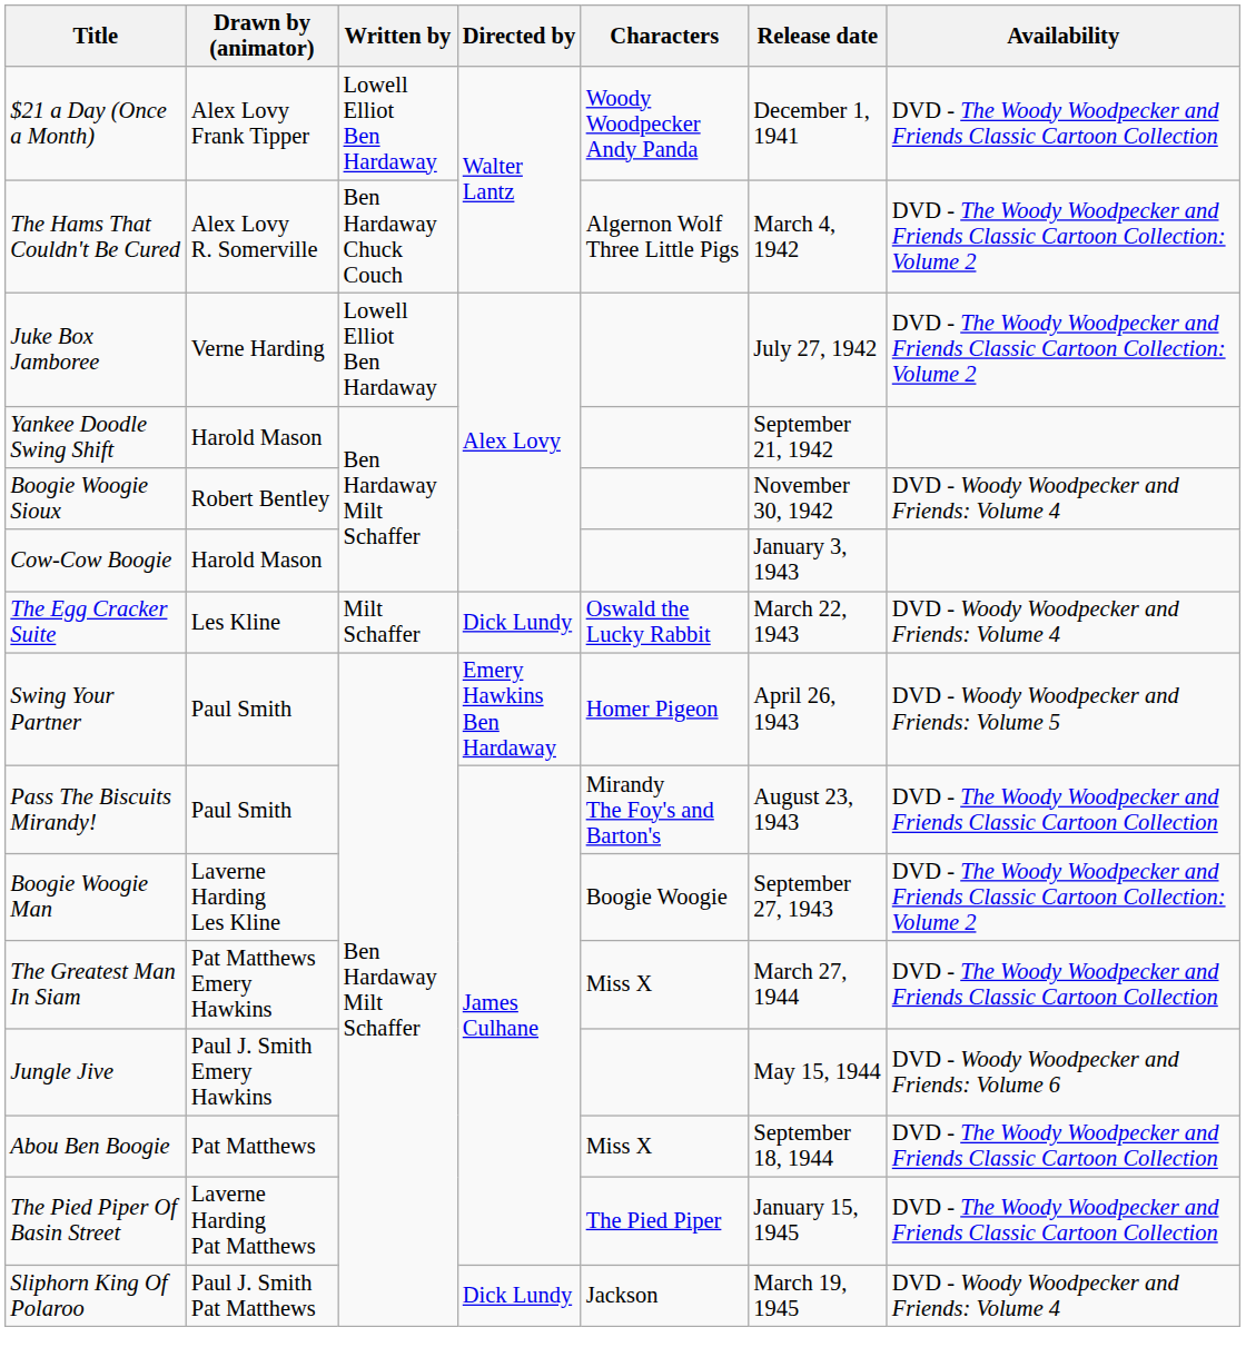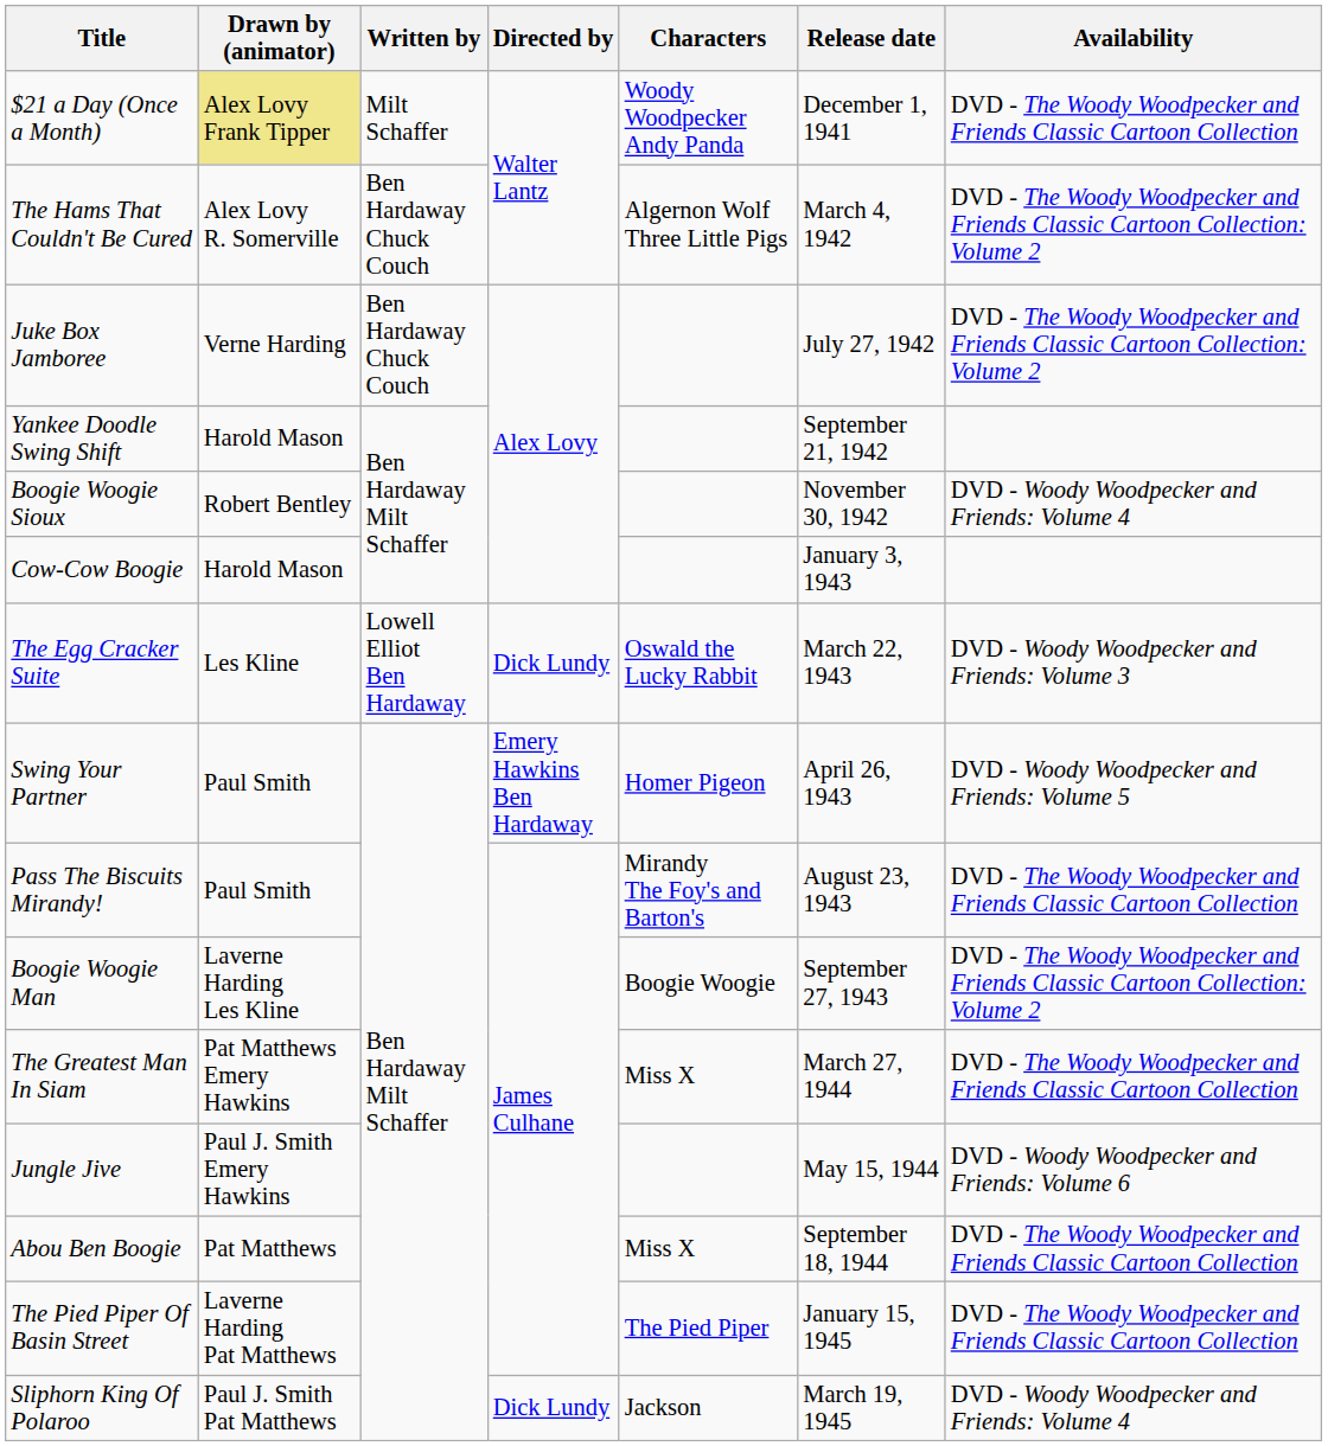$21 a Day (Once a Month) | Drawn by (animator): no background -> khaki background
$21 a Day (Once a Month) | Written by: Lowell Elliot Ben Hardaway -> Milt Schaffer
Juke Box Jamboree | Written by: Lowell Elliot Ben Hardaway -> Ben Hardaway Chuck Couch
The Egg Cracker Suite | Written by: Milt Schaffer -> Lowell Elliot Ben Hardaway
The Egg Cracker Suite | Availability: DVD - Woody Woodpecker and Friends: Volume 4 -> DVD - Woody Woodpecker and Friends: Volume 3
